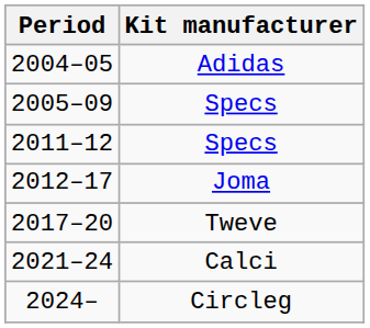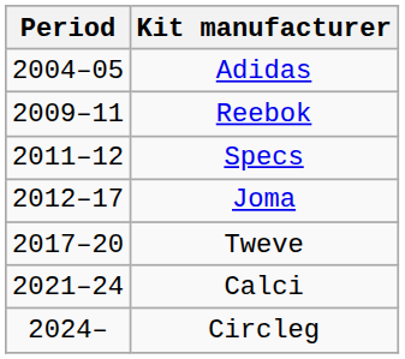- row: 2005–09 | Specs
+ row: 2009–11 | Reebok
